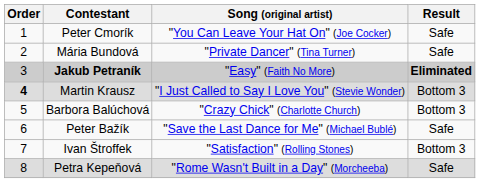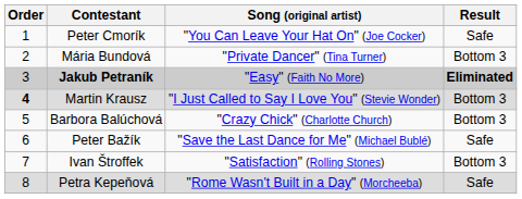Mária Bundová | Result: Safe -> Bottom 3
